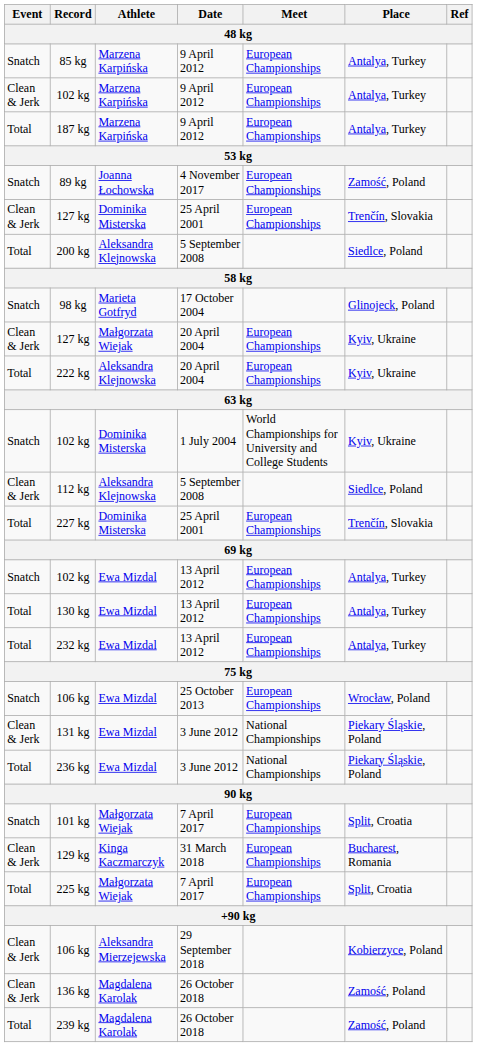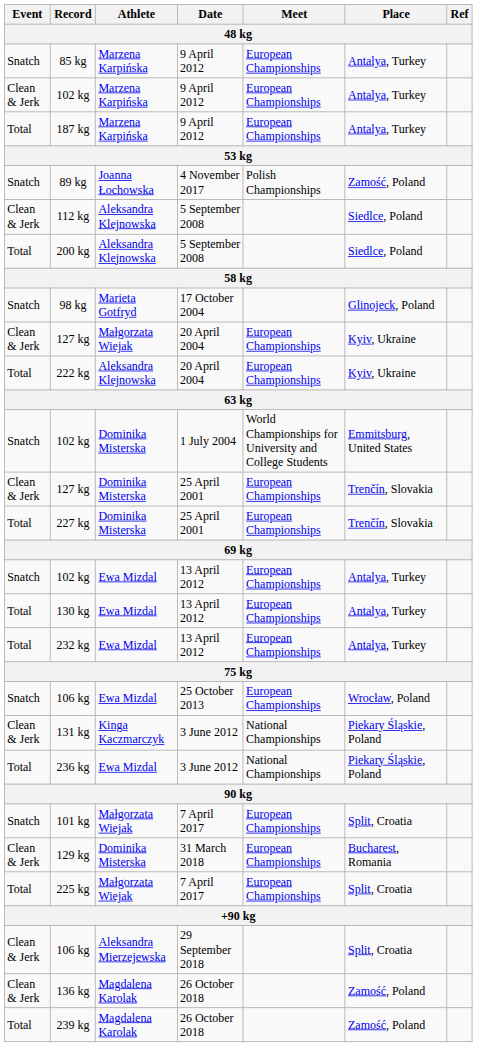89 kg | Meet: European Championships -> Polish Championships
rows swapped: 112 kg <-> 127 kg / 25 April 2001
102 kg / 1 July 2004 | Place: Kyiv, Ukraine -> Emmitsburg, United States
131 kg | Athlete: Ewa Mizdal -> Kinga Kaczmarczyk
129 kg | Athlete: Kinga Kaczmarczyk -> Dominika Misterska
106 kg / 29 September 2018 | Place: Kobierzyce, Poland -> Split, Croatia
